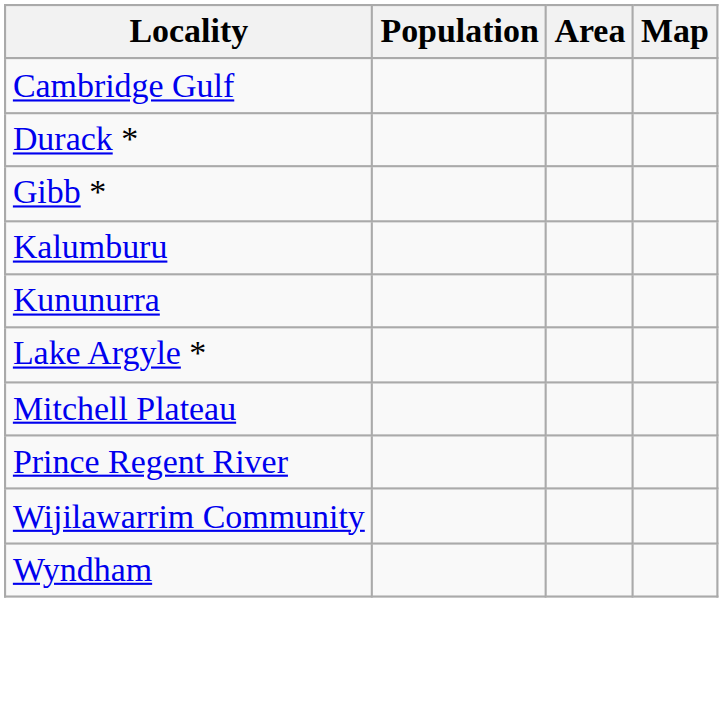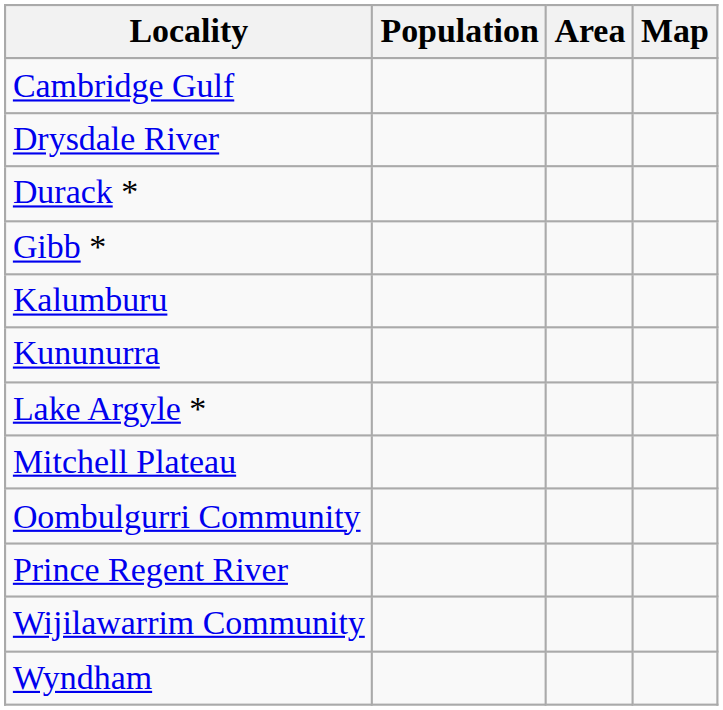+ row: Drysdale River
+ row: Oombulgurri Community
